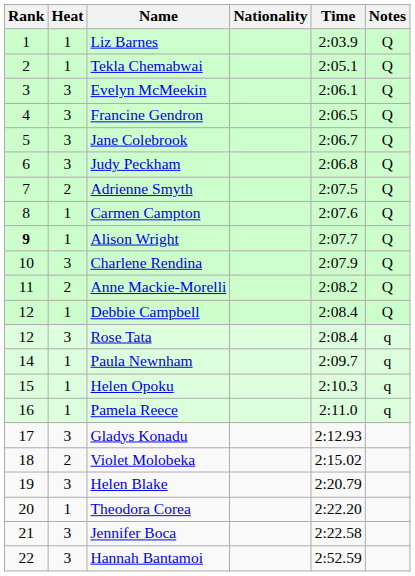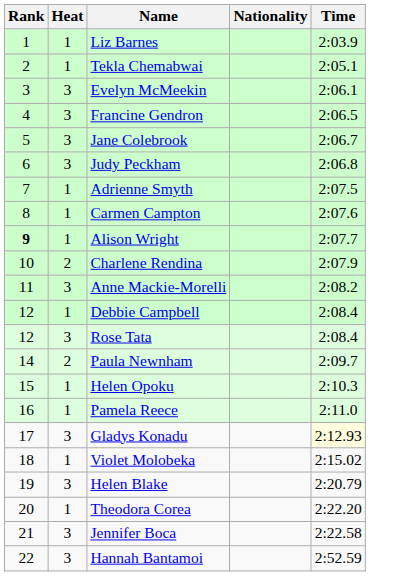- column: Notes | Q | Q | Q | Q | Q | Q | Q | Q | Q | Q | Q | Q | q | q | q | q
Adrienne Smyth | Heat: 2 -> 1
Charlene Rendina | Heat: 3 -> 2
Anne Mackie-Morelli | Heat: 2 -> 3
Paula Newnham | Heat: 1 -> 2
Gladys Konadu | Time: no background -> lightyellow background
Violet Molobeka | Heat: 2 -> 1
